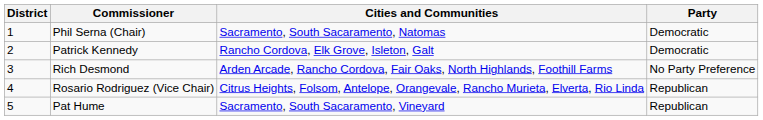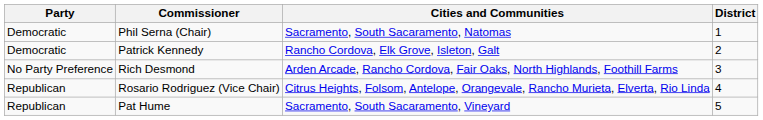columns swapped: District <-> Party
